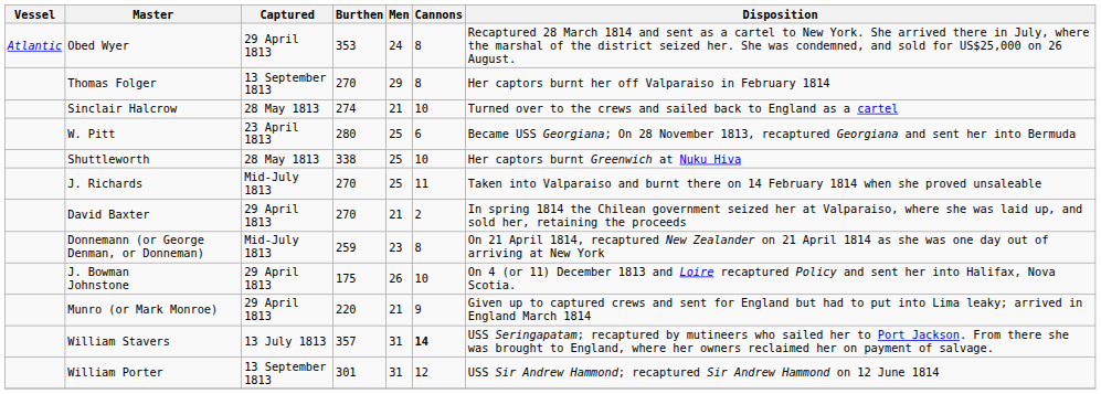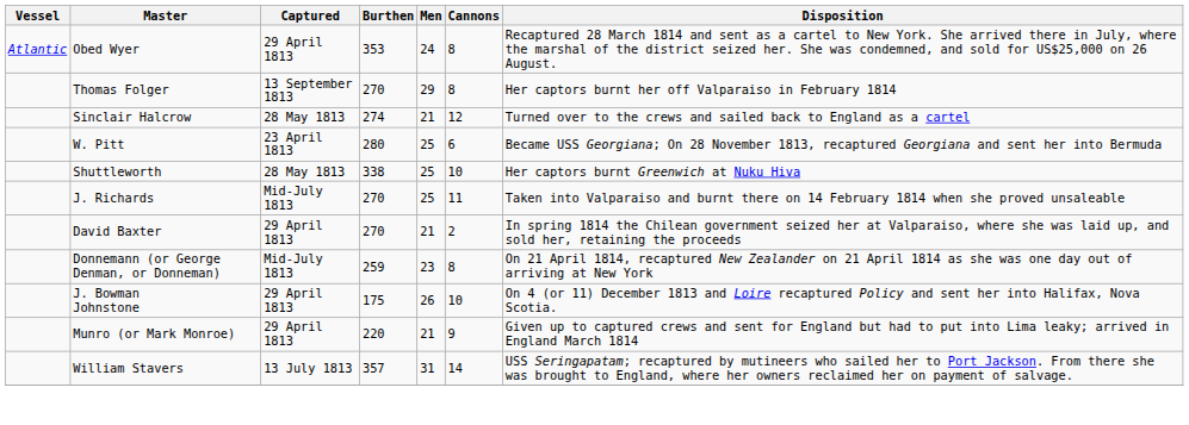Sinclair Halcrow | Cannons: 10 -> 12
William Stavers | Cannons: bold -> normal
- row: William Porter | 13 September 1813 | 301 | 31 | 12 | USS Sir Andrew Hammond; recaptured Sir Andrew Hammond on 12 June 1814
